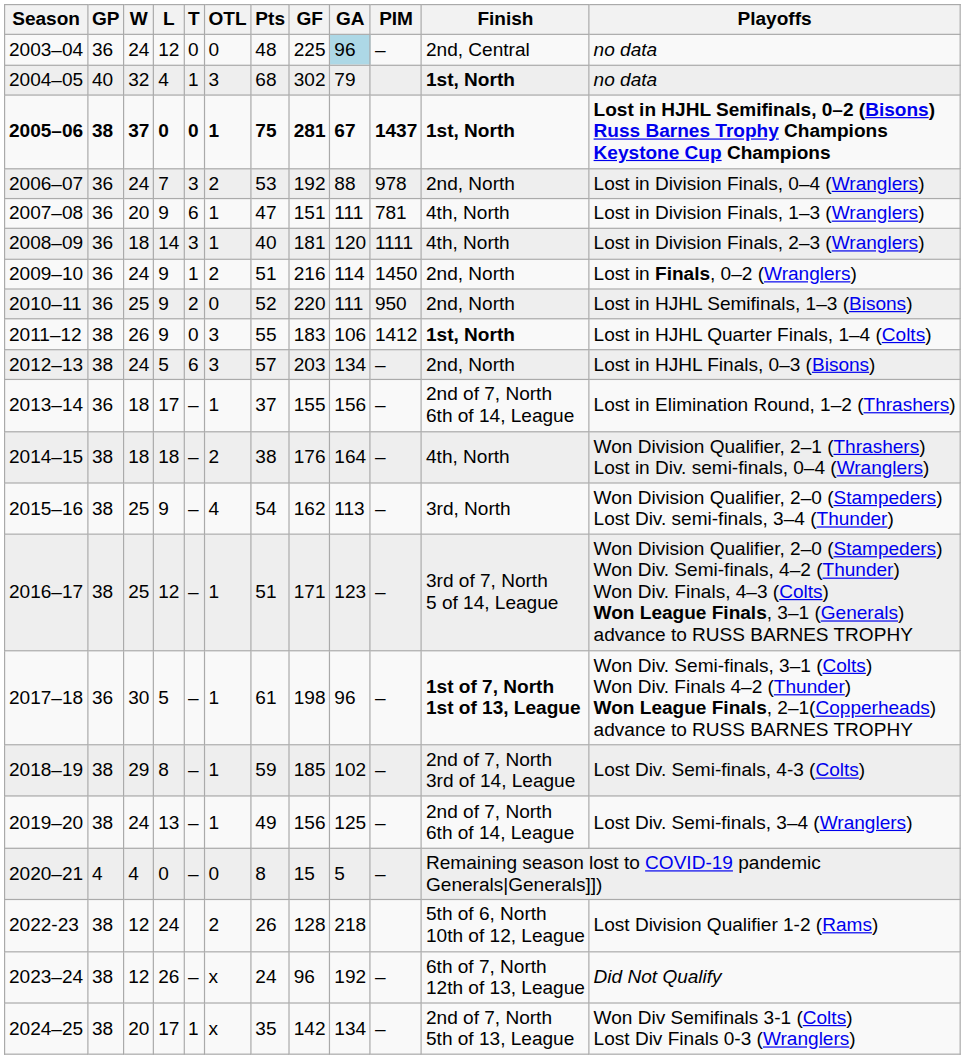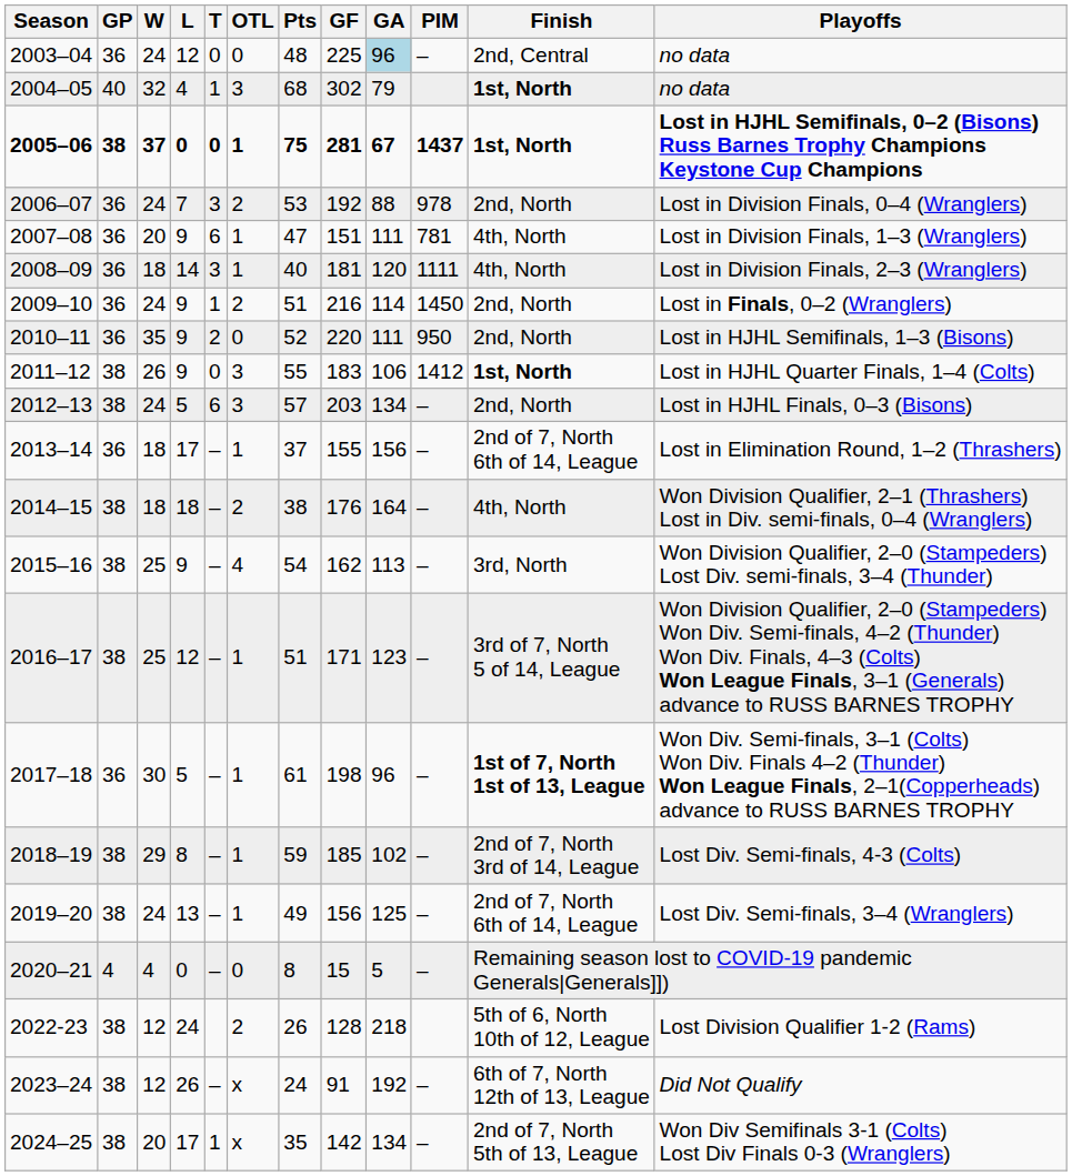2010–11 | W: 25 -> 35
2023–24 | GF: 96 -> 91
